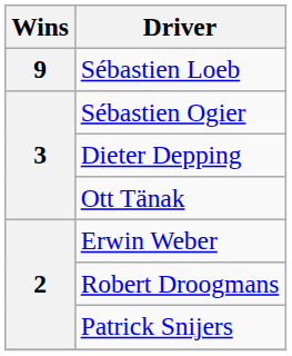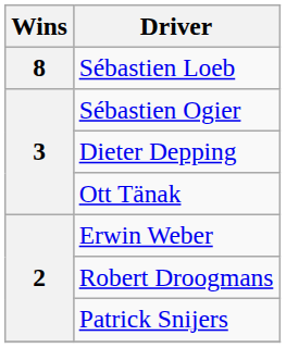Sébastien Loeb | Wins: 9 -> 8
